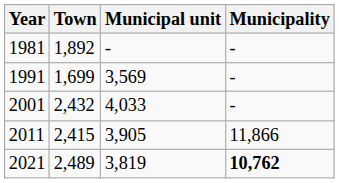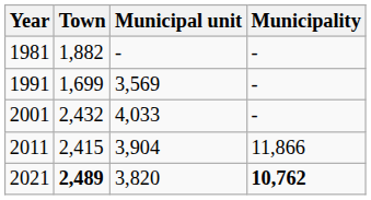1981 | Town: 1,892 -> 1,882
2011 | Municipal unit: 3,905 -> 3,904
2021 | Town: normal -> bold
2021 | Municipal unit: 3,819 -> 3,820
